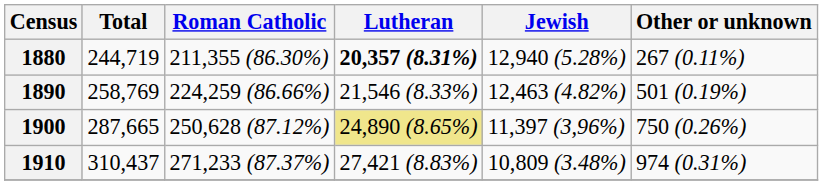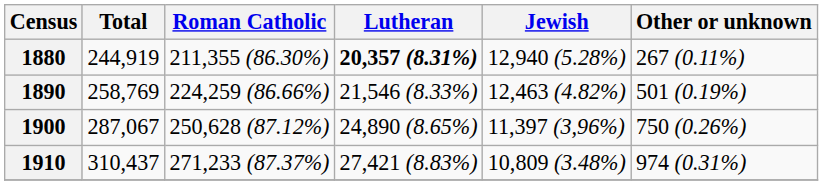1880 | Total: 244,719 -> 244,919
1900 | Total: 287,665 -> 287,067
1900 | Lutheran: khaki background -> no background
